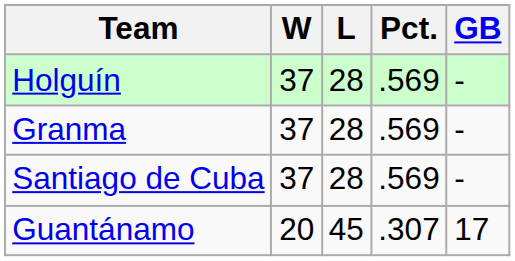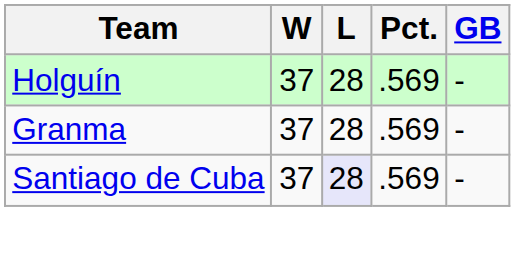Santiago de Cuba | L: no background -> lavender background
- row: Guantánamo | 20 | 45 | .307 | 17
